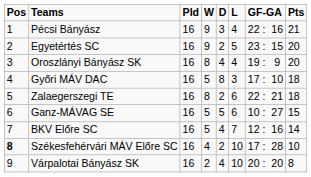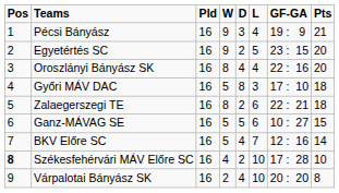Pécsi Bányász | GF-GA: 22 : 16 -> 19 : 9
Oroszlányi Bányász SK | GF-GA: 19 : 9 -> 22 : 16
